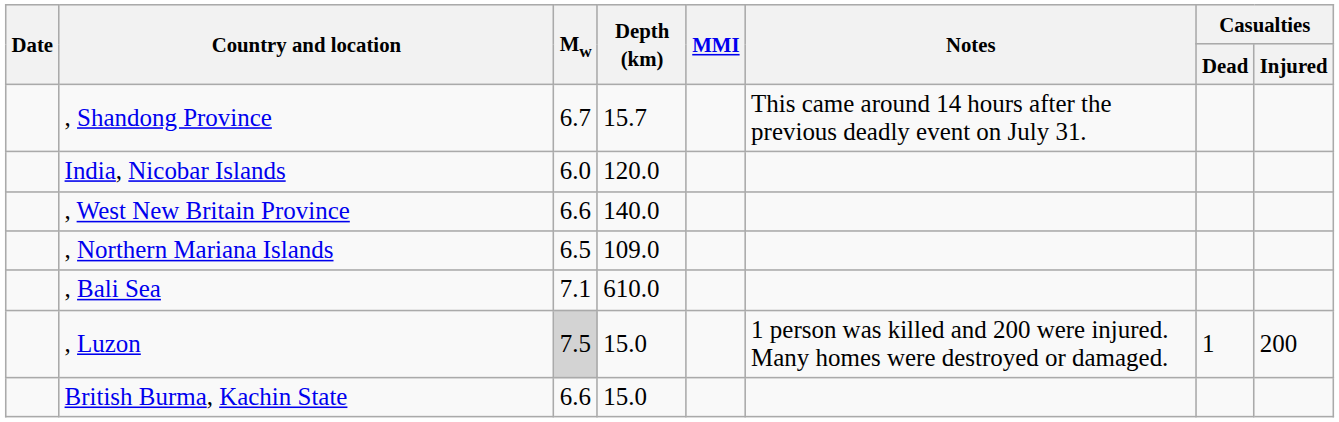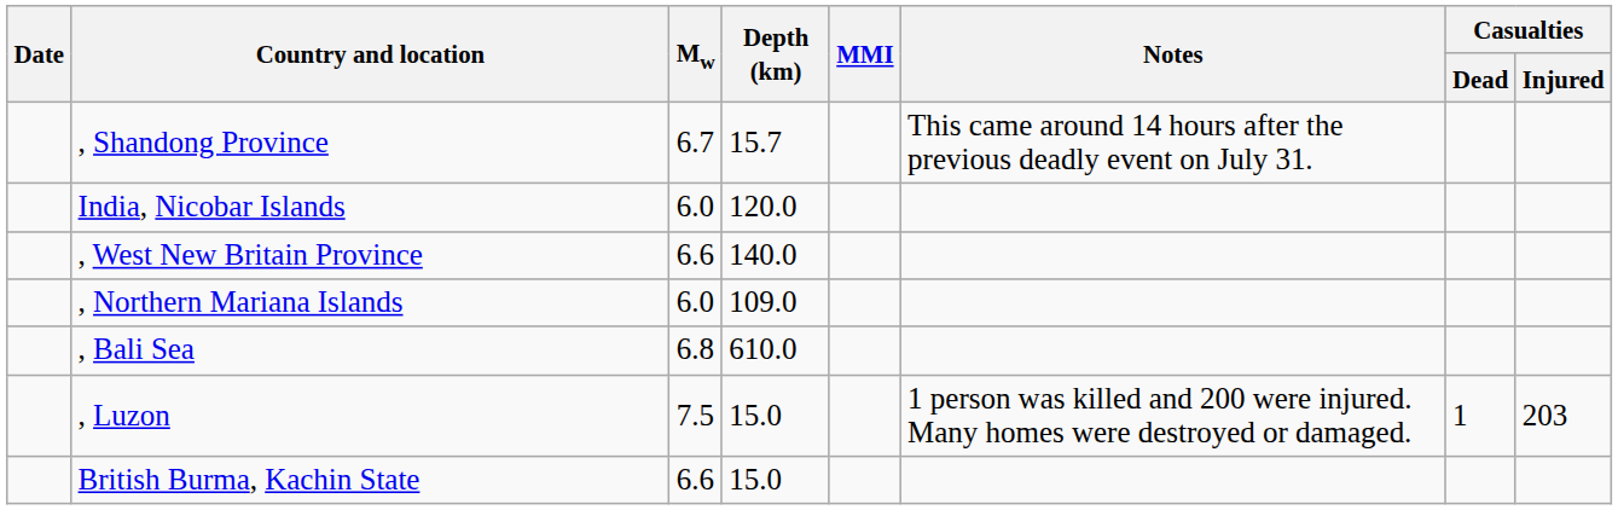, Northern Mariana Islands | Mw: 6.5 -> 6.0
, Bali Sea | Mw: 7.1 -> 6.8
, Luzon | Mw: lightgrey background -> no background
, Luzon | Casualties / Injured: 200 -> 203
